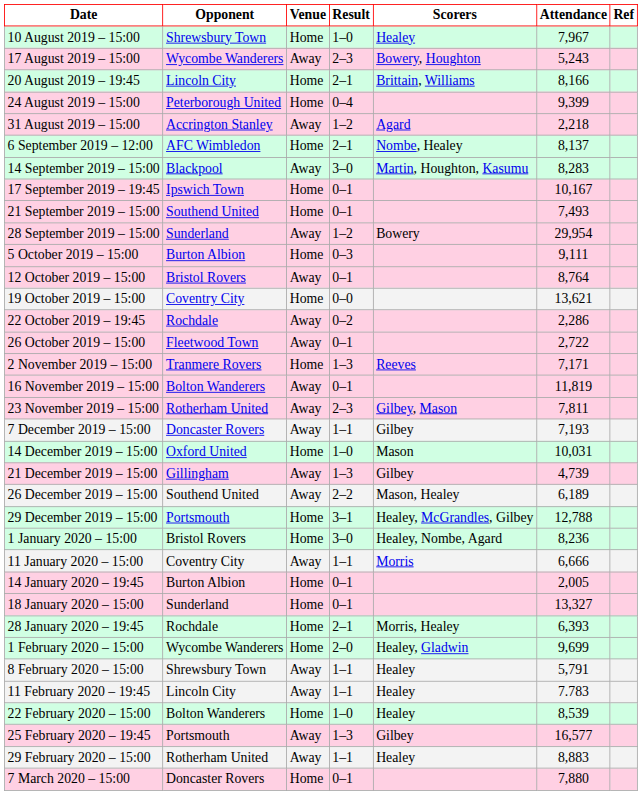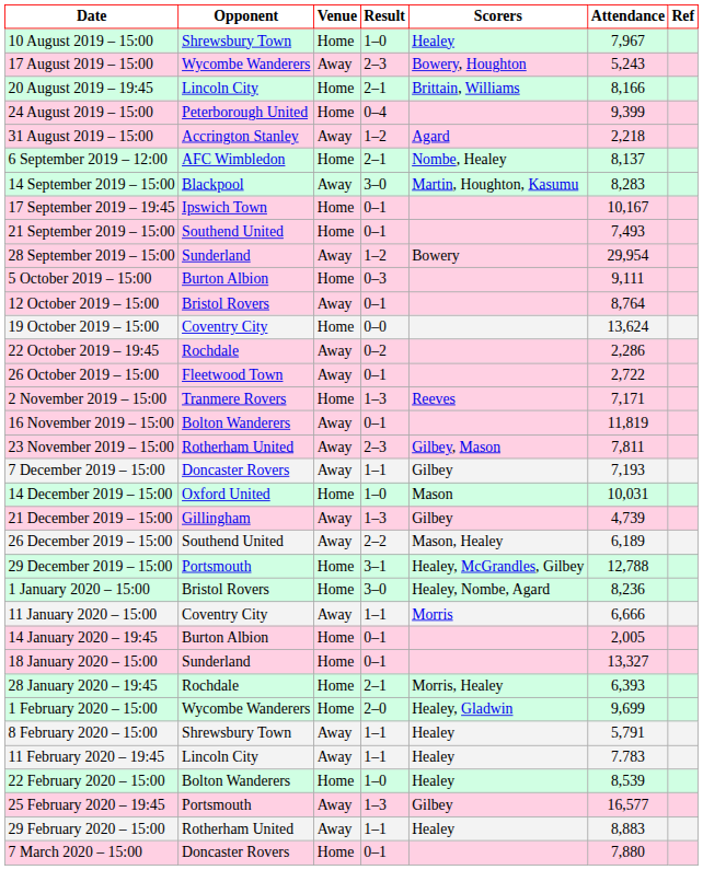19 October 2019 – 15:00 | Attendance: 13,621 -> 13,624
